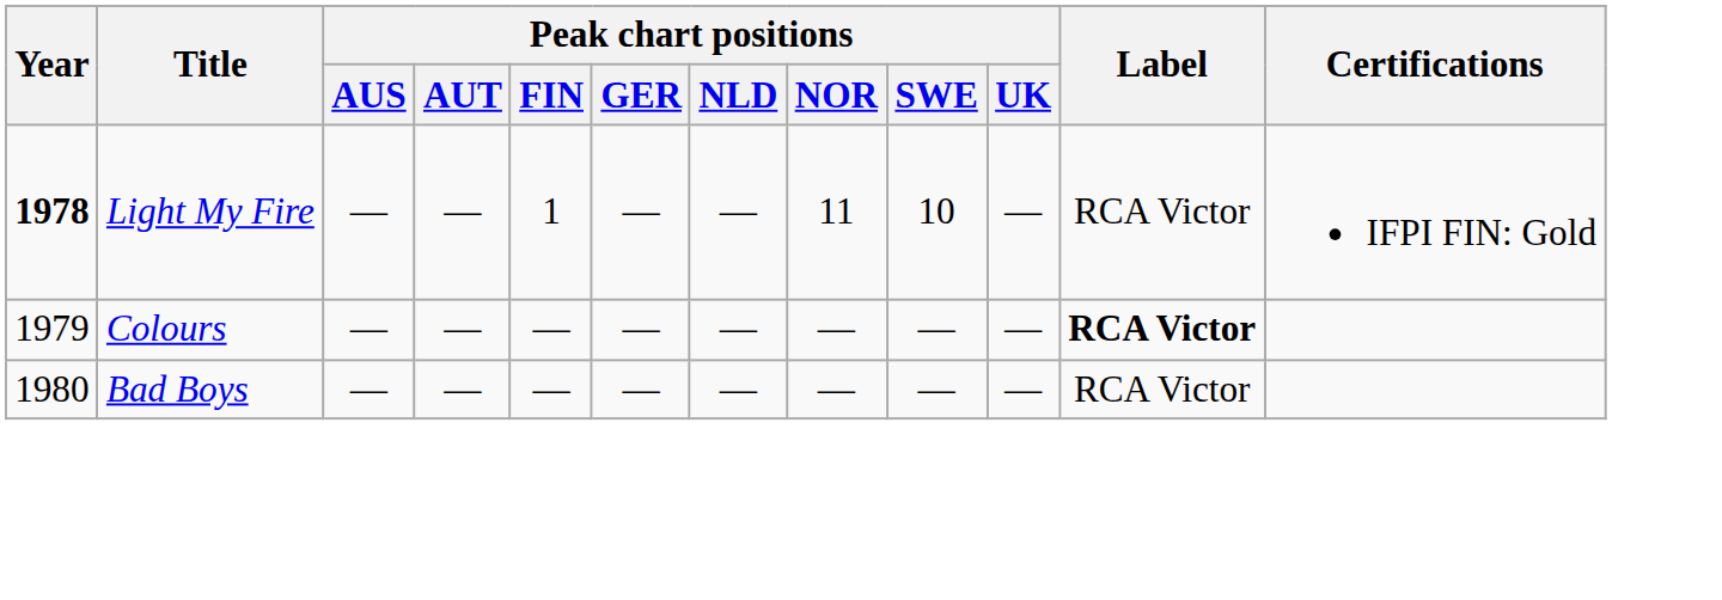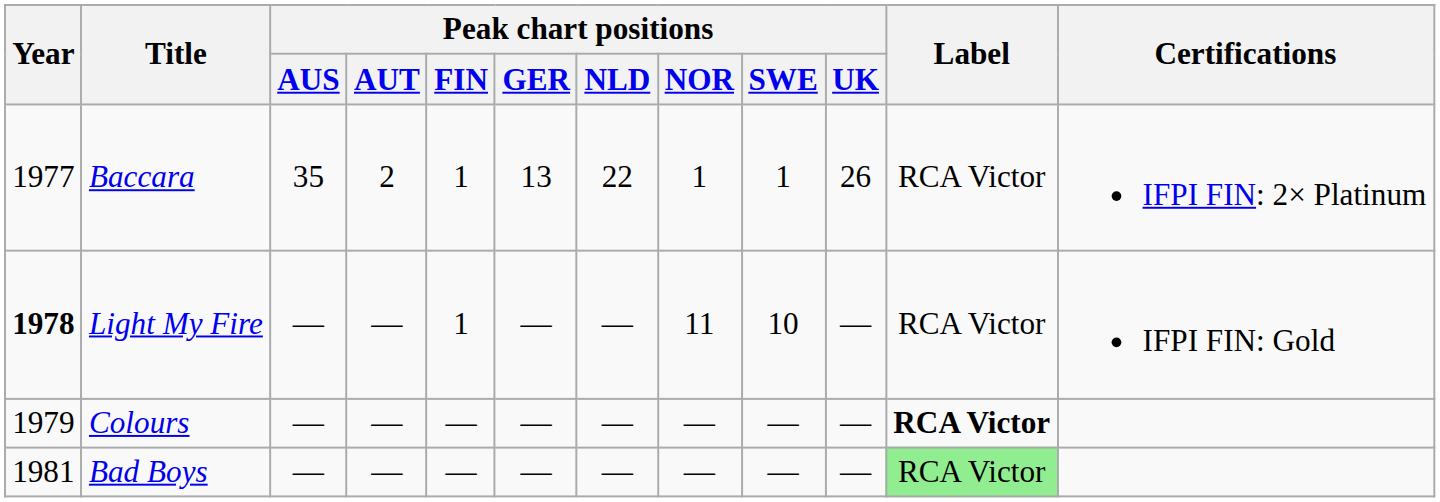+ row: 1977 | Baccara | 35 | 2 | 1 | 13 | 22 | 1 | 1 | 26 | RCA Victor | IFPI FIN: 2× Platinum
Bad Boys | Year: 1980 -> 1981
Bad Boys | Label: no background -> lightgreen background
